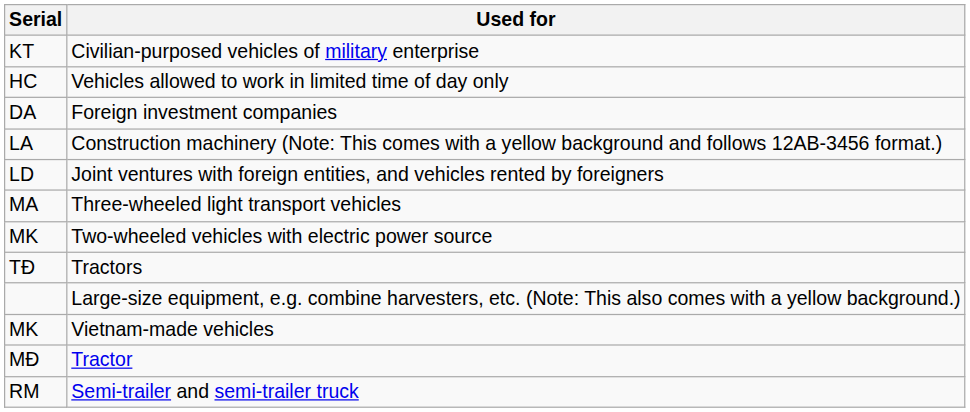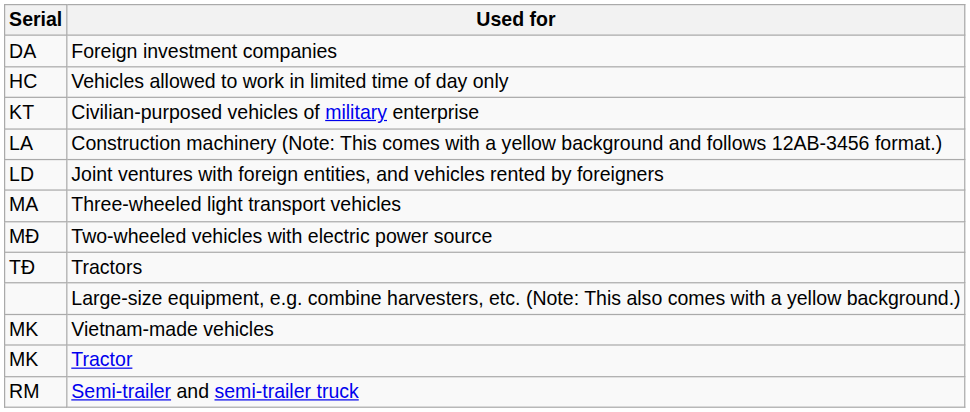rows swapped: Foreign investment companies <-> Civilian-purposed vehicles of military enterprise
Two-wheeled vehicles with electric power source | Serial: MK -> MĐ
Tractor | Serial: MĐ -> MK
